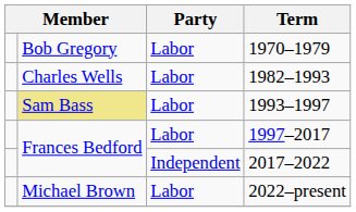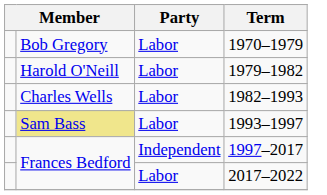+ row: Harold O'Neill | Labor | 1979–1982
1997–2017 | Party: Labor -> Independent
2017–2022 | Party: Independent -> Labor
- row: Michael Brown | Labor | 2022–present
